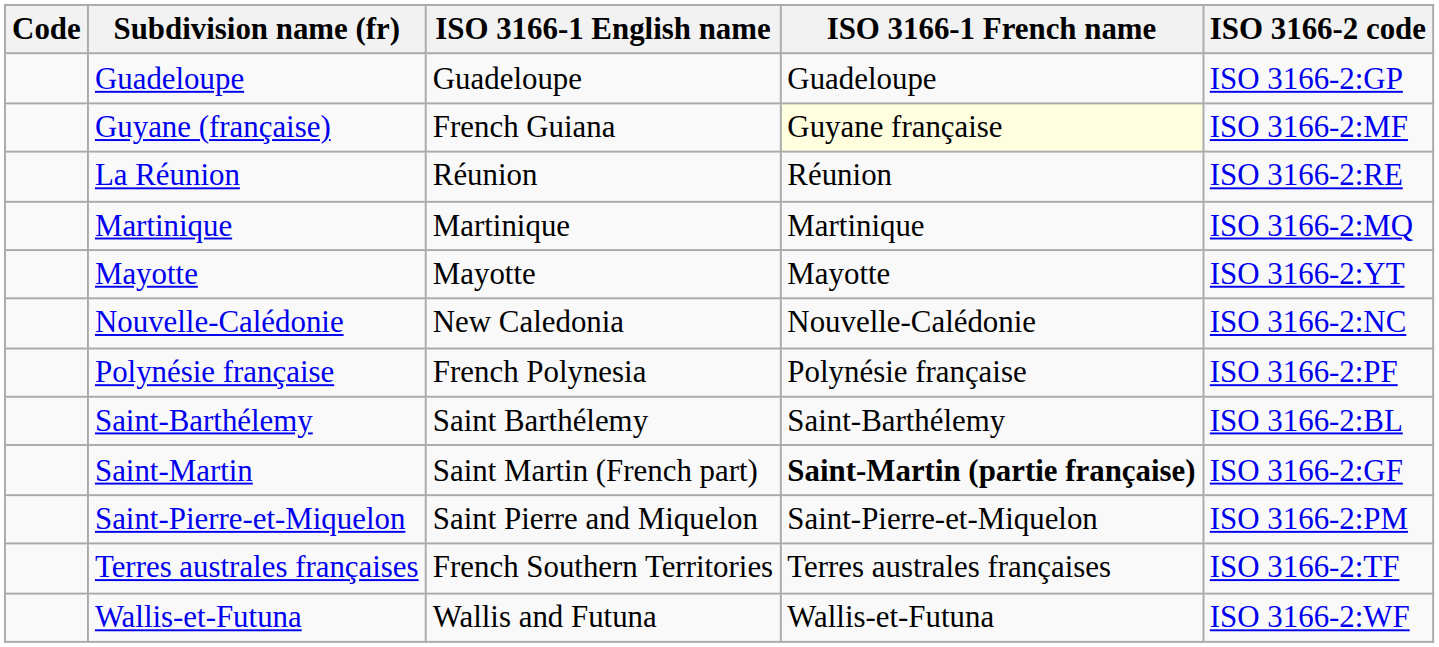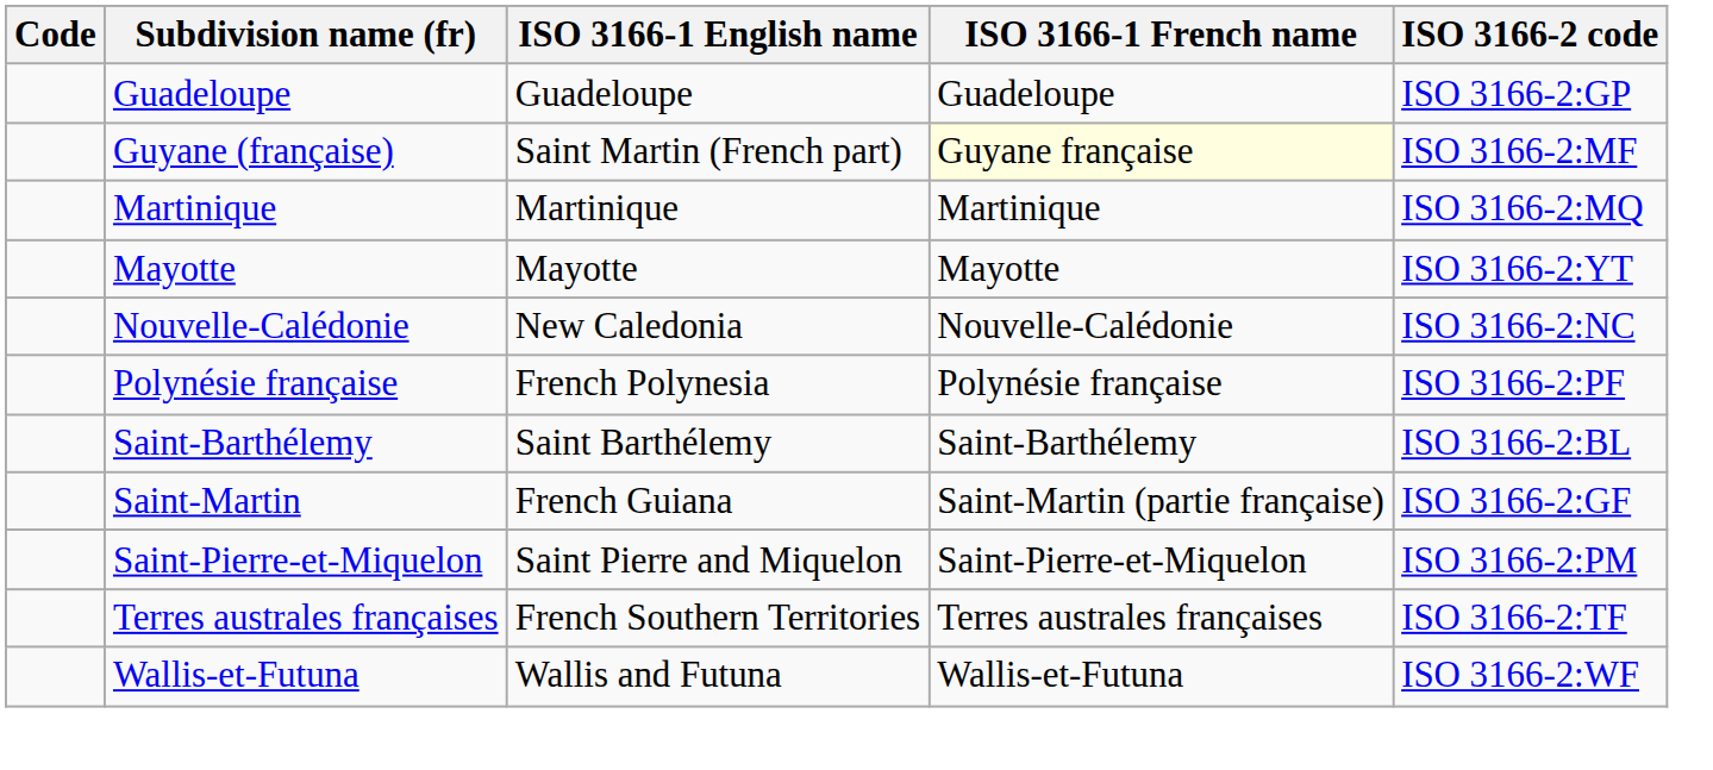Guyane (française) | ISO 3166-1 English name: French Guiana -> Saint Martin (French part)
- row: La Réunion | Réunion | Réunion | ISO 3166-2:RE
Saint-Martin | ISO 3166-1 English name: Saint Martin (French part) -> French Guiana
Saint-Martin | ISO 3166-1 French name: bold -> normal
